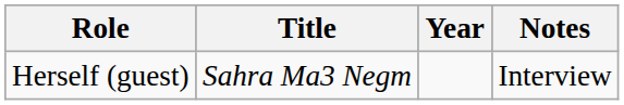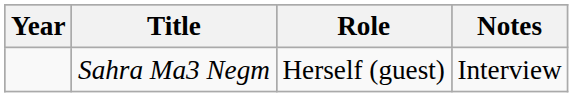columns swapped: Year <-> Role
